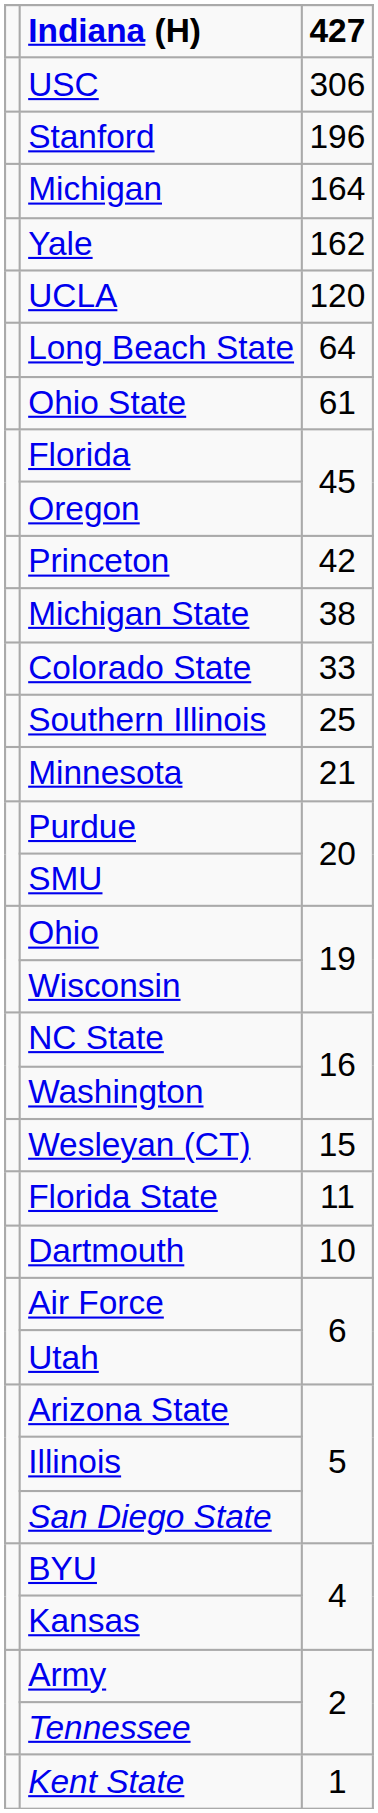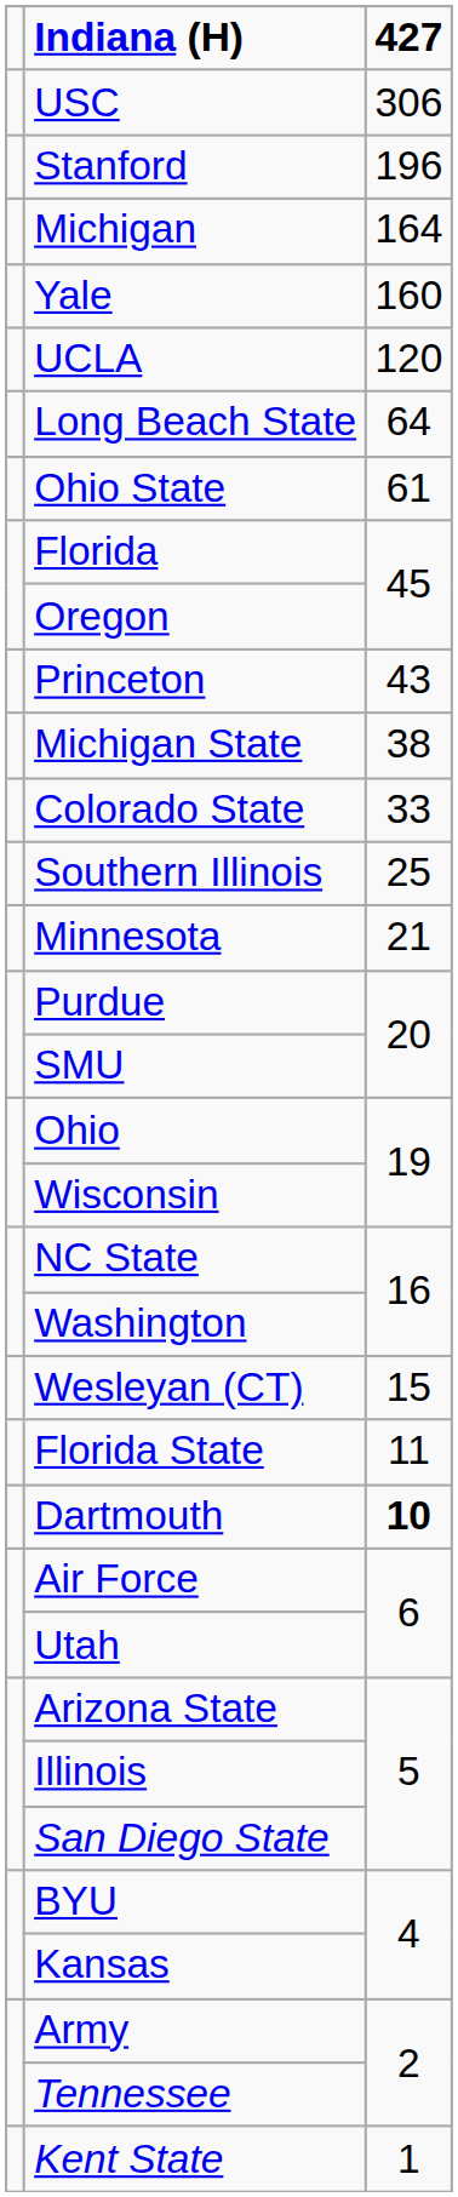Yale | column 3: 162 -> 160
Princeton | column 3: 42 -> 43
Dartmouth | column 3: normal -> bold
